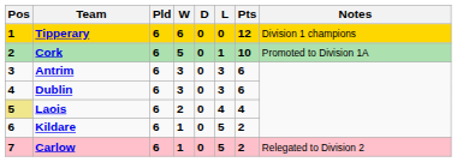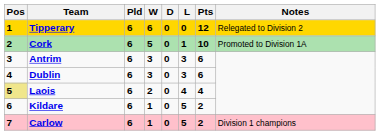Tipperary | Notes: Division 1 champions -> Relegated to Division 2
Carlow | Notes: Relegated to Division 2 -> Division 1 champions
